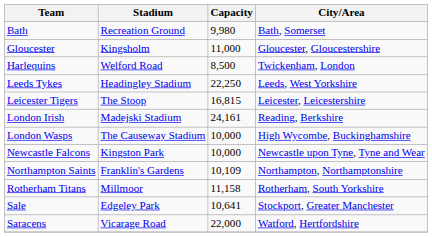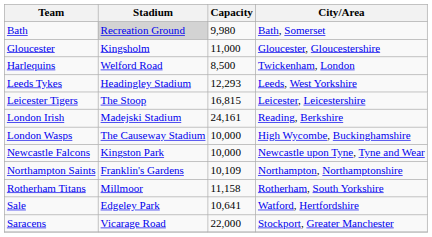Bath | Stadium: no background -> lightgrey background
Leeds Tykes | Capacity: 22,250 -> 12,293
Sale | City/Area: Stockport, Greater Manchester -> Watford, Hertfordshire
Saracens | City/Area: Watford, Hertfordshire -> Stockport, Greater Manchester
